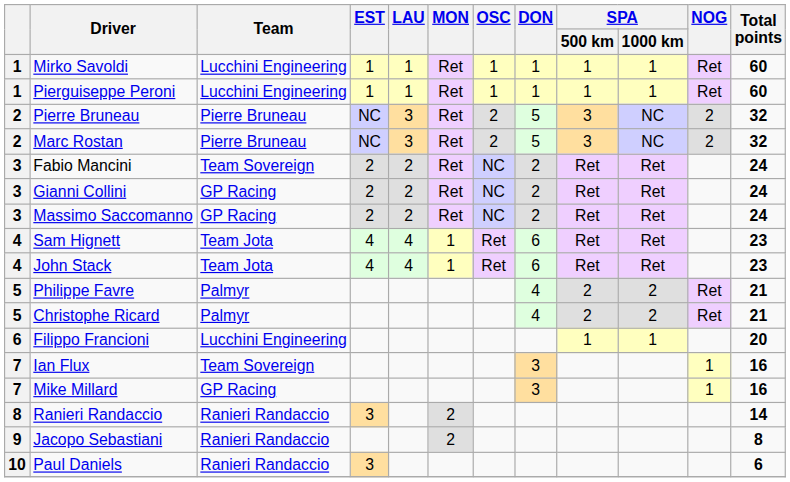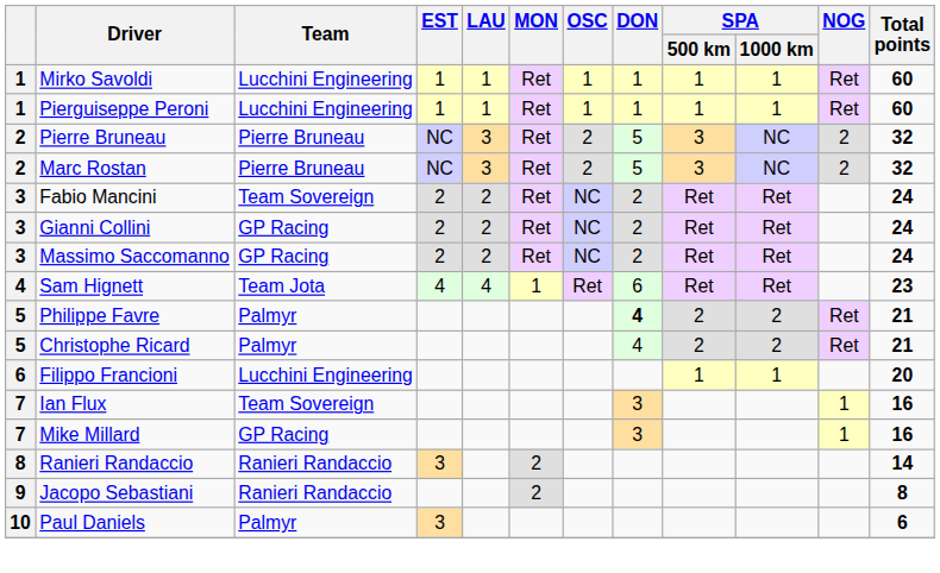- row: 4 | John Stack | Team Jota | 4 | 4 | 1 | Ret | 6 | Ret | Ret | 23
Philippe Favre | DON: normal -> bold
Paul Daniels | Team: Ranieri Randaccio -> Palmyr
